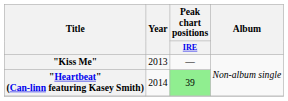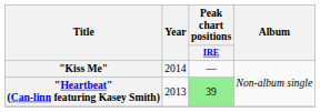"Kiss Me" | Year: 2013 -> 2014
"Heartbeat" (Can-linn featuring Kasey Smith) | Year: 2014 -> 2013
